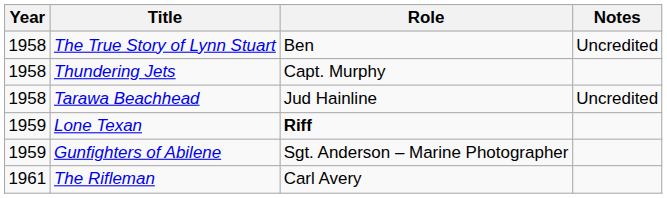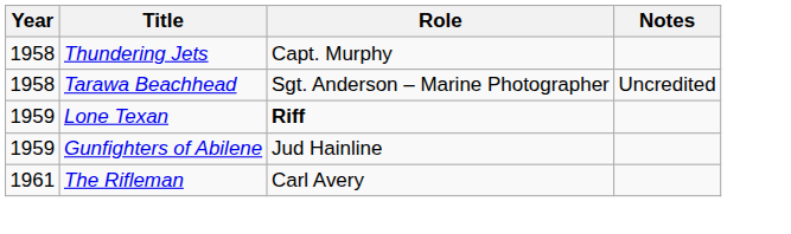- row: 1958 | The True Story of Lynn Stuart | Ben | Uncredited
Tarawa Beachhead | Role: Jud Hainline -> Sgt. Anderson – Marine Photographer
Gunfighters of Abilene | Role: Sgt. Anderson – Marine Photographer -> Jud Hainline
